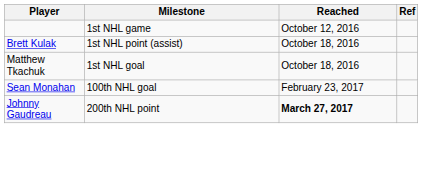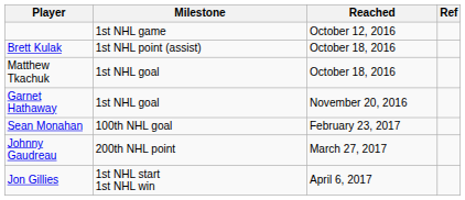+ row: Garnet Hathaway | 1st NHL goal | November 20, 2016
Johnny Gaudreau | Reached: bold -> normal
+ row: Jon Gillies | 1st NHL start 1st NHL win | April 6, 2017
